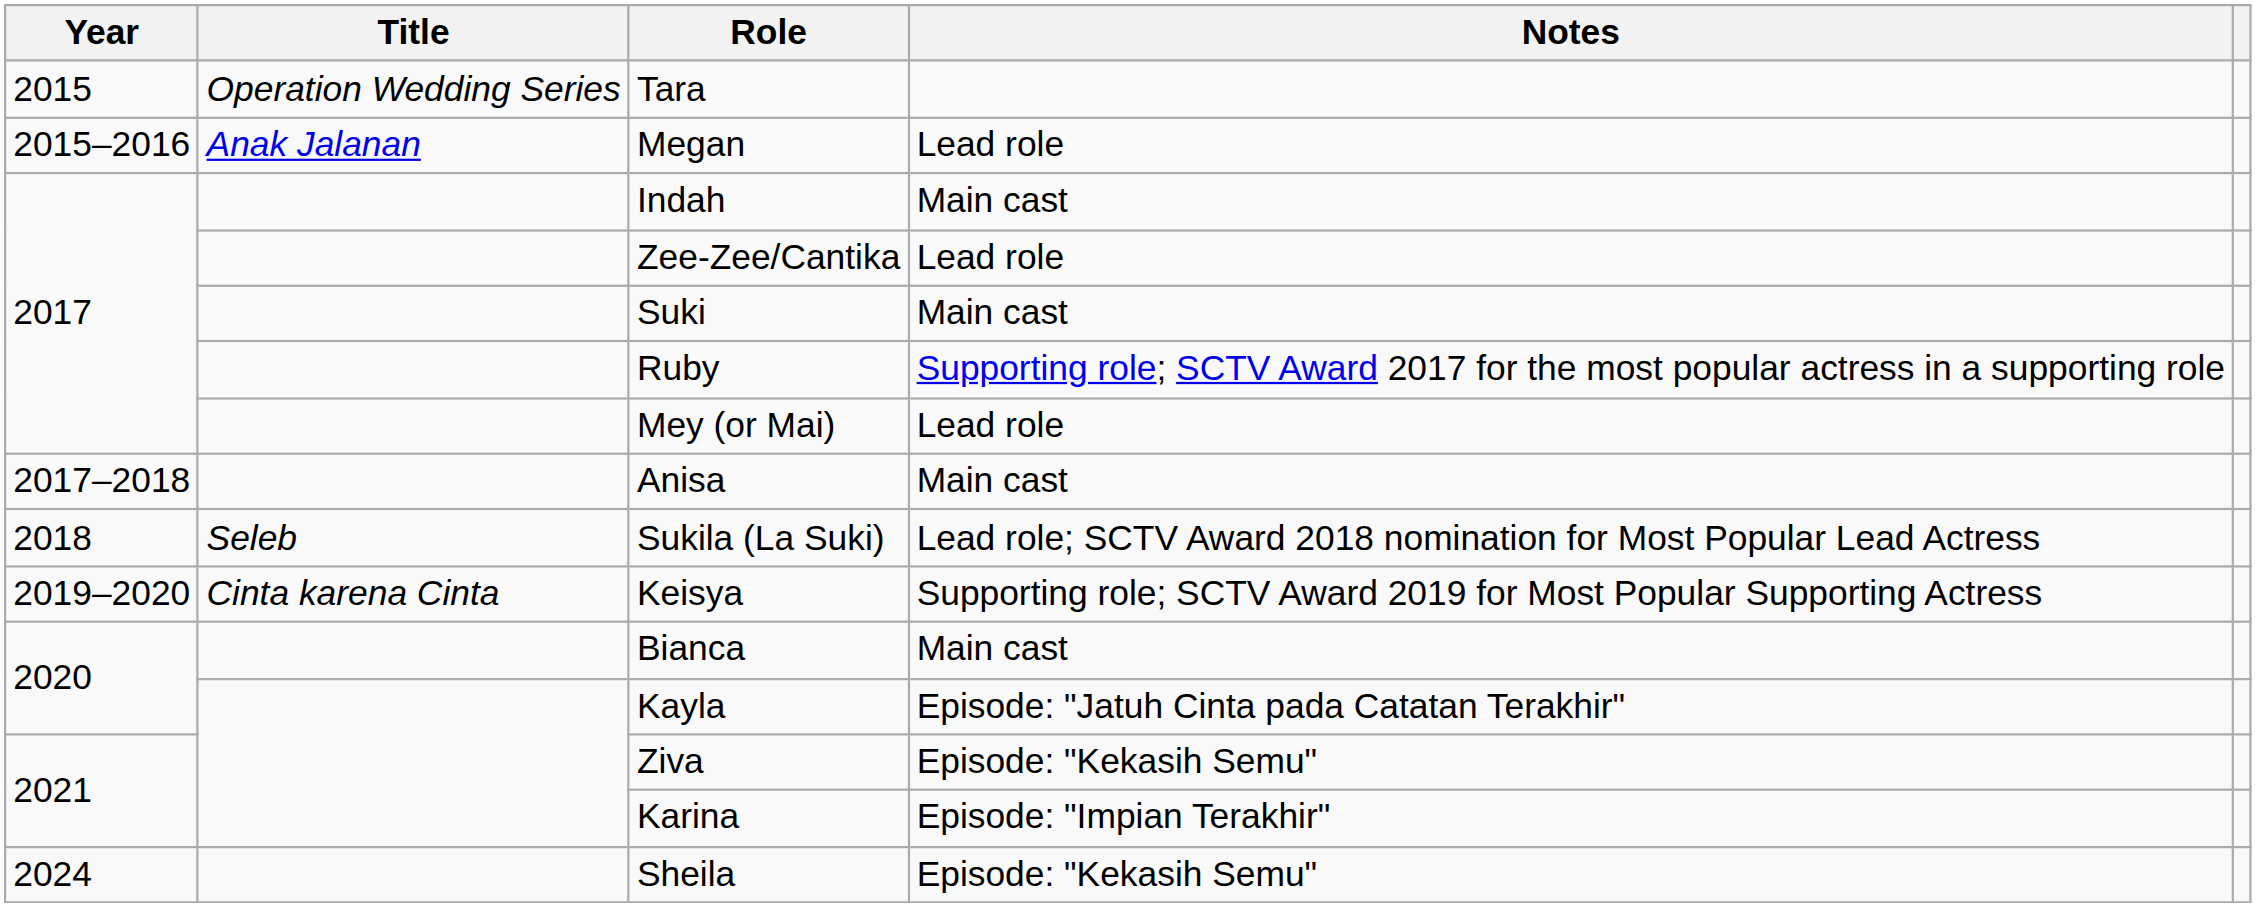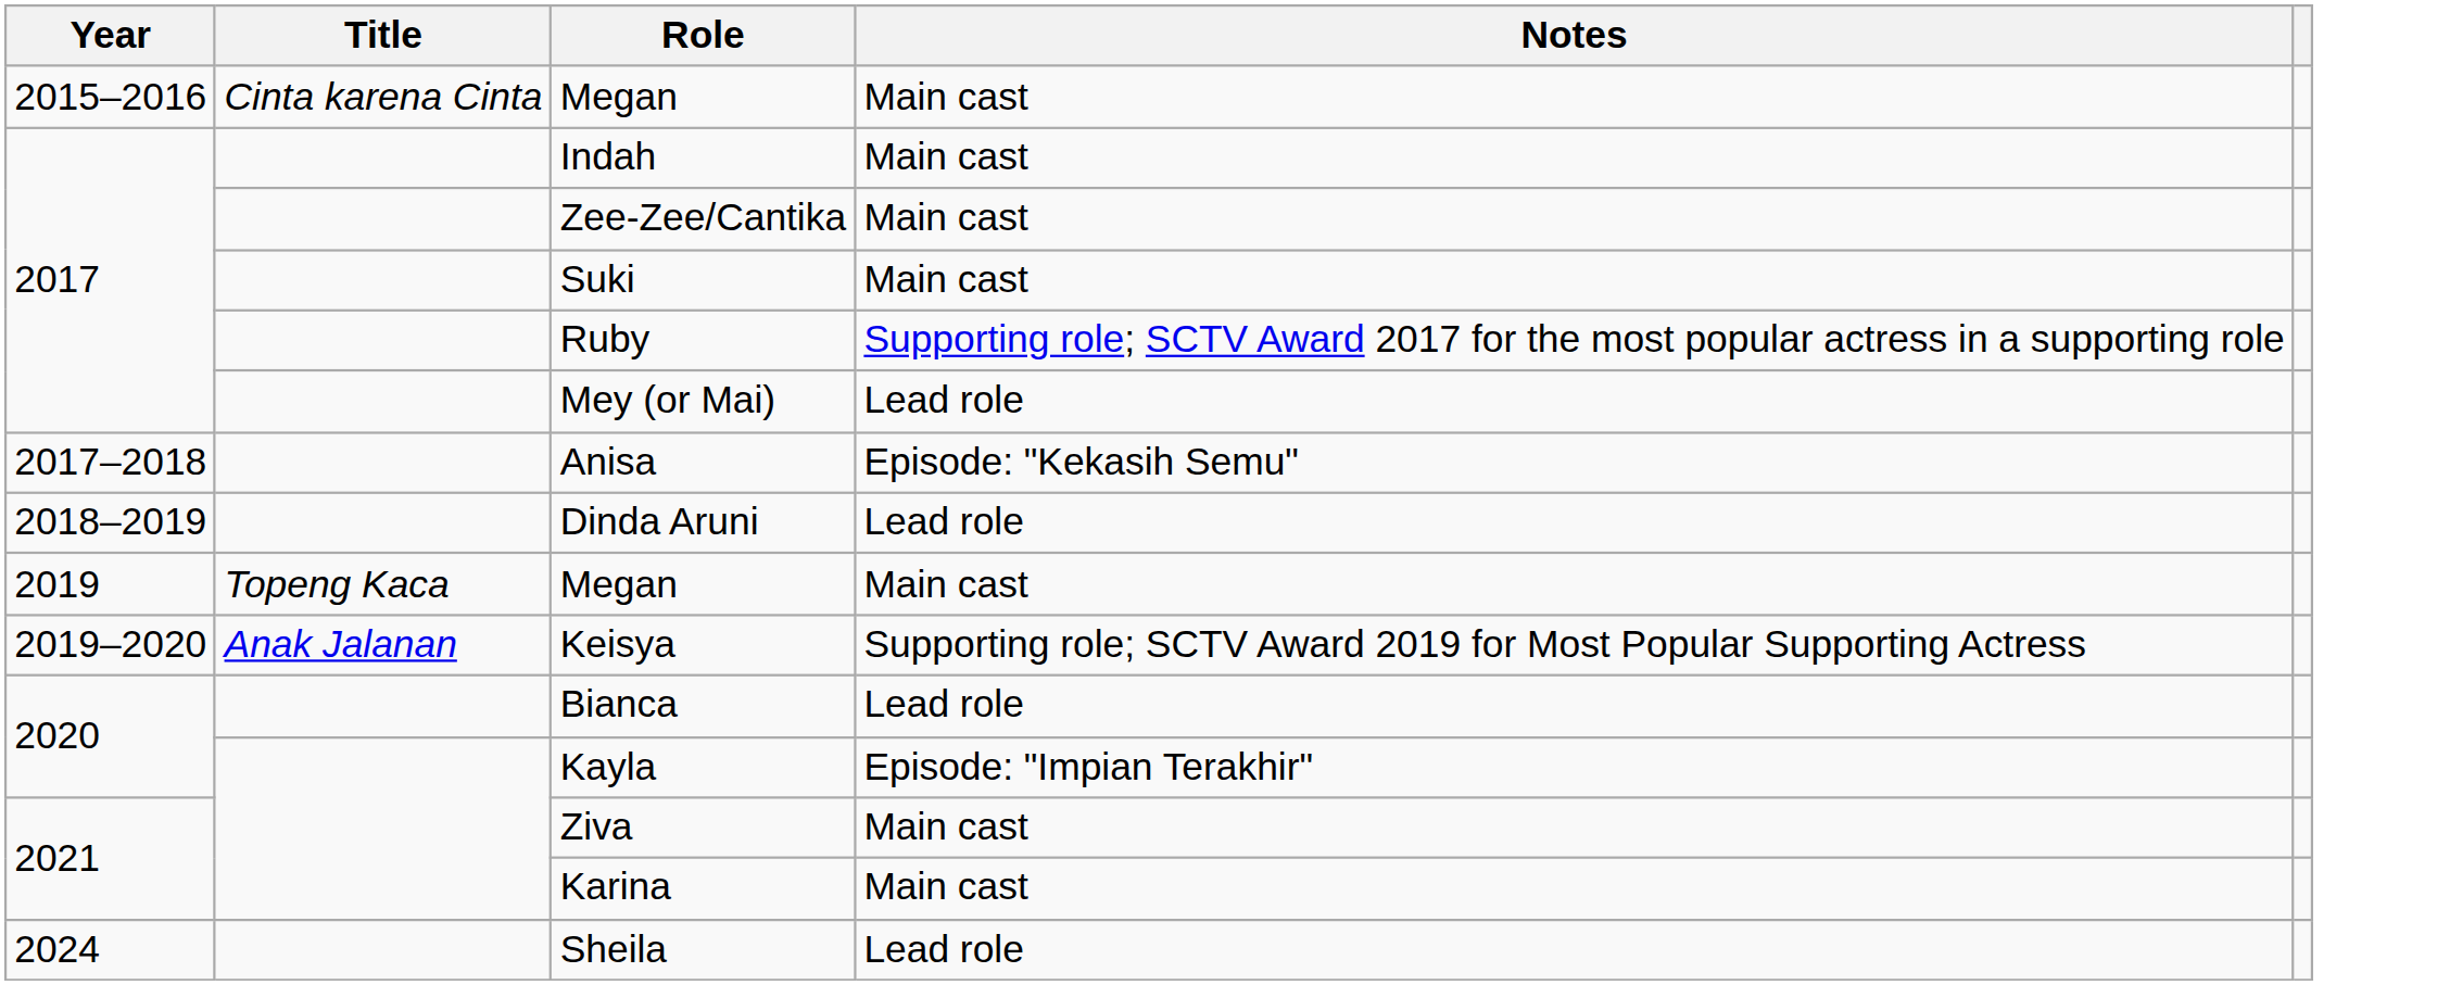- row: 2015 | Operation Wedding Series | Tara
2015–2016 / Megan | Title: Anak Jalanan -> Cinta karena Cinta
2015–2016 / Megan | Notes: Lead role -> Main cast
Zee-Zee/Cantika | Notes: Lead role -> Main cast
Anisa | Notes: Main cast -> Episode: "Kekasih Semu"
- row: 2018 | Seleb | Sukila (La Suki) | Lead role; SCTV Award 2018 nomination for Most Popular Lead Actress
+ row: 2018–2019 | Dinda Aruni | Lead role
+ row: 2019 | Topeng Kaca | Megan | Main cast
Keisya | Title: Cinta karena Cinta -> Anak Jalanan
Bianca | Notes: Main cast -> Lead role
Kayla | Notes: Episode: "Jatuh Cinta pada Catatan Terakhir" -> Episode: "Impian Terakhir"
Ziva | Notes: Episode: "Kekasih Semu" -> Main cast
Karina | Notes: Episode: "Impian Terakhir" -> Main cast
Sheila | Notes: Episode: "Kekasih Semu" -> Lead role
